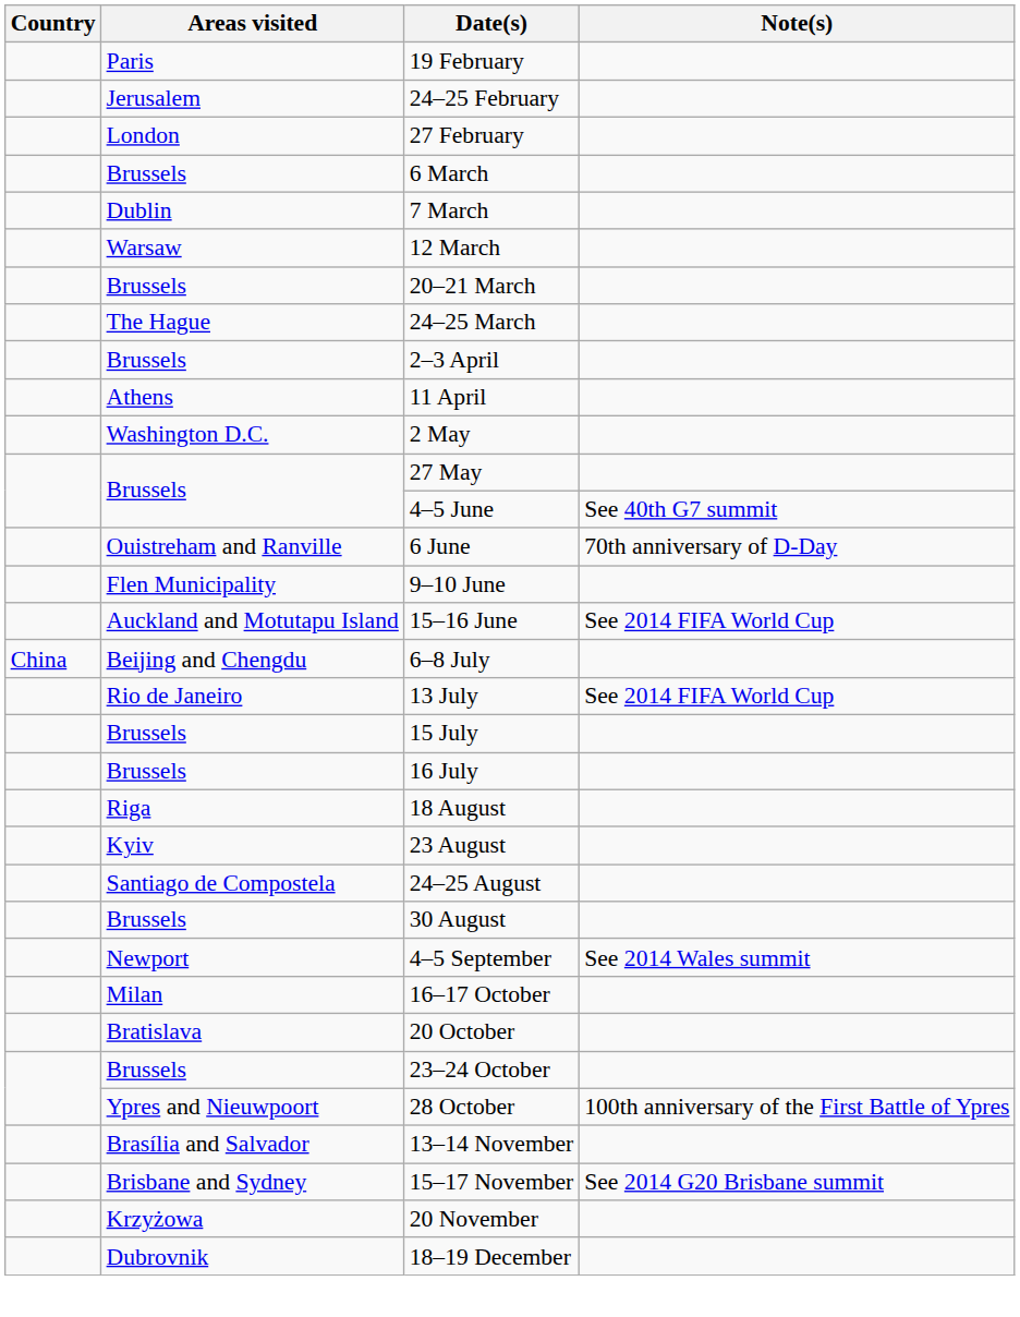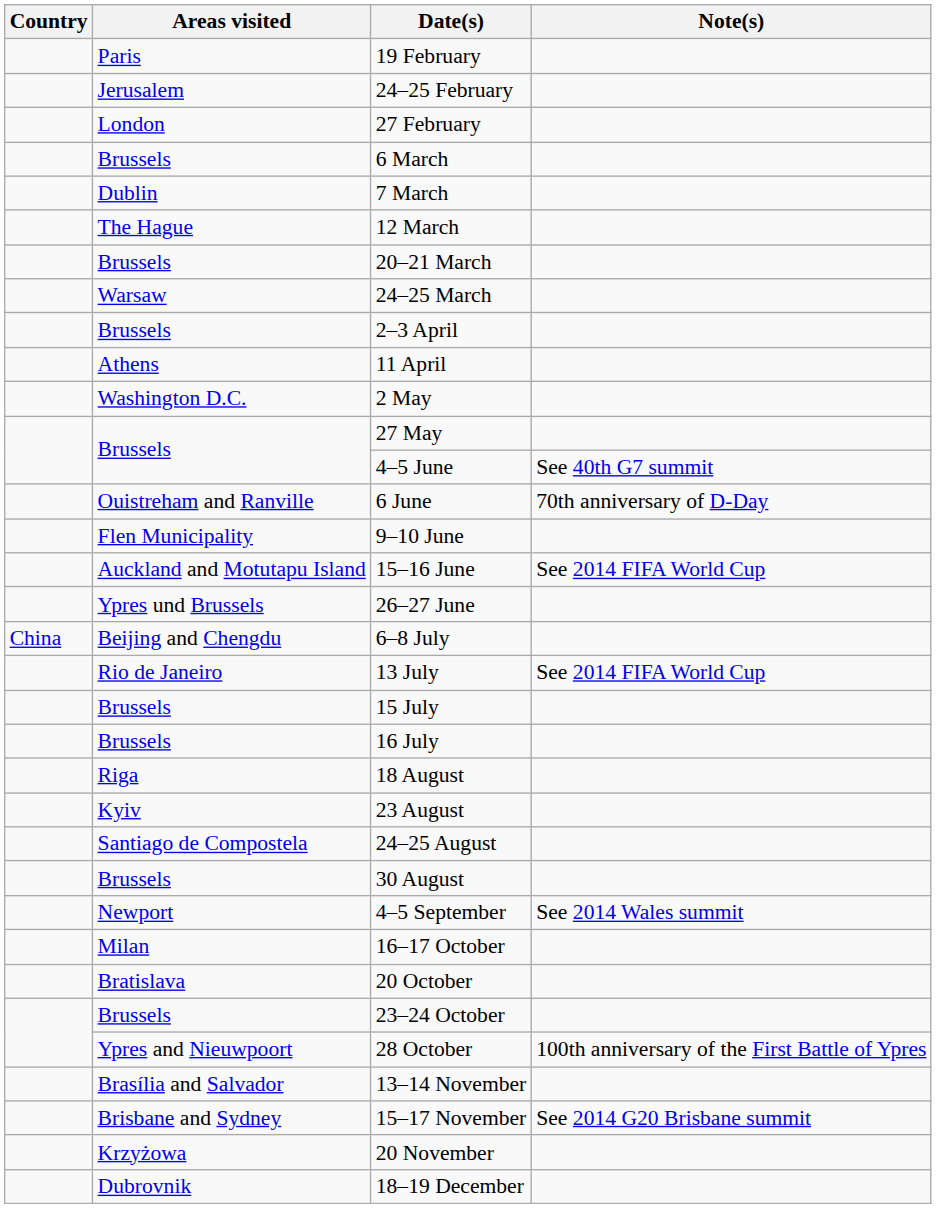12 March | Areas visited: Warsaw -> The Hague
24–25 March | Areas visited: The Hague -> Warsaw
+ row: Ypres und Brussels | 26–27 June
